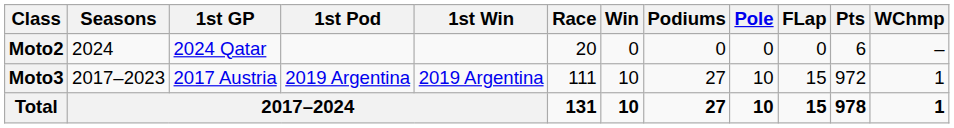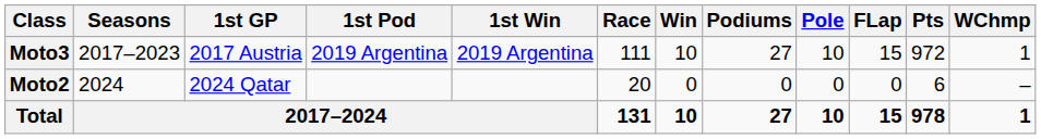rows swapped: Moto3 <-> Moto2
